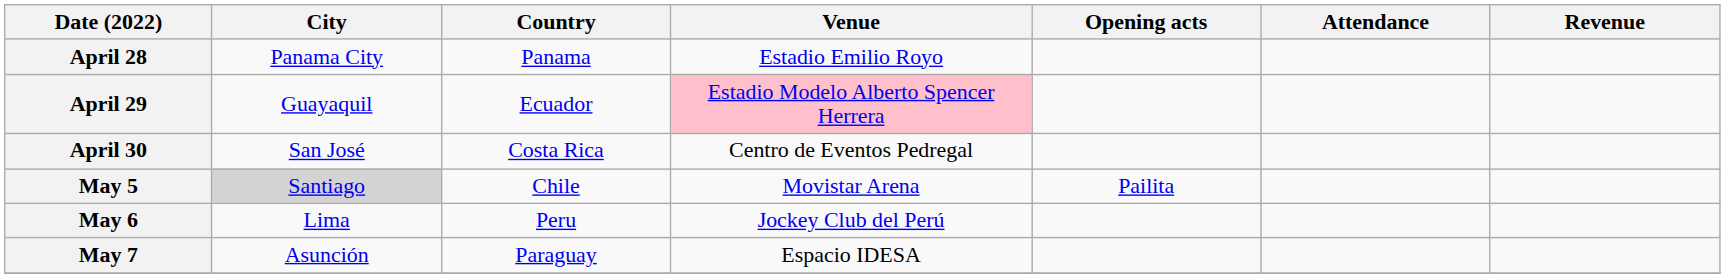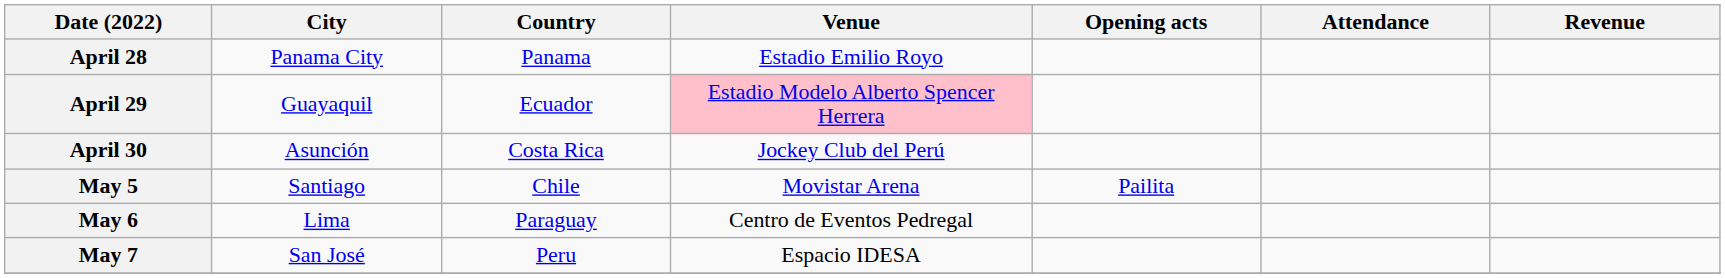April 30 | City: San José -> Asunción
April 30 | Venue: Centro de Eventos Pedregal -> Jockey Club del Perú
May 5 | City: lightgrey background -> no background
May 6 | Country: Peru -> Paraguay
May 6 | Venue: Jockey Club del Perú -> Centro de Eventos Pedregal
May 7 | City: Asunción -> San José
May 7 | Country: Paraguay -> Peru
